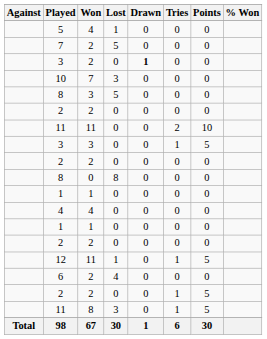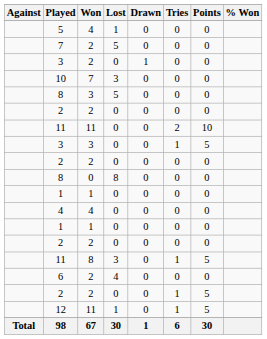3 / 2 | Drawn: bold -> normal
rows swapped: 12 <-> 11 / 8
